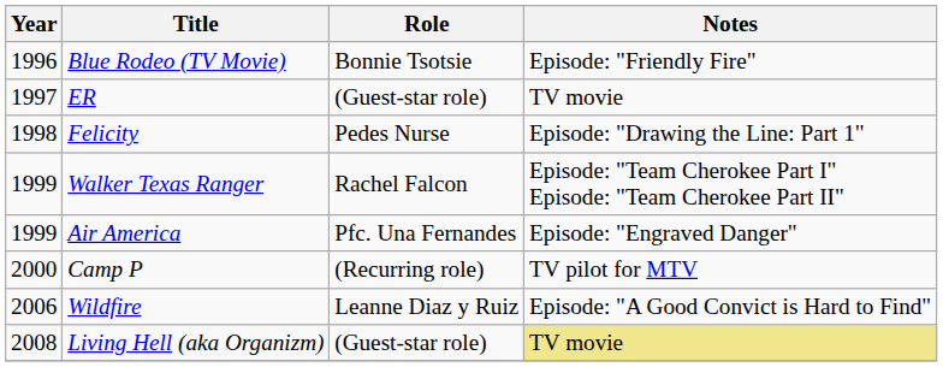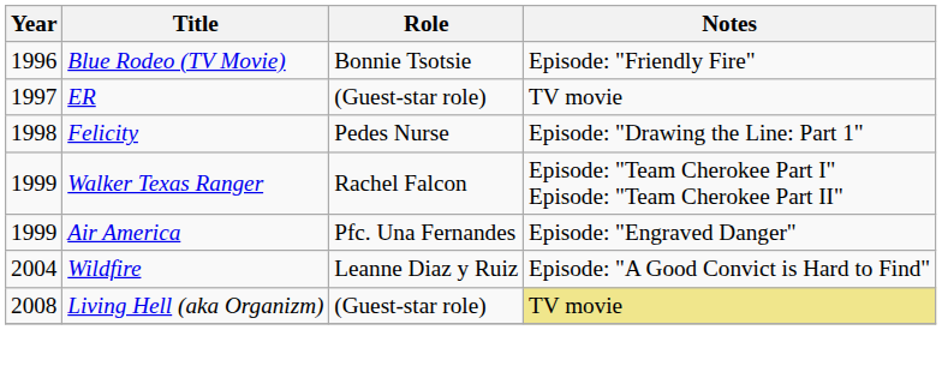- row: 2000 | Camp P | (Recurring role) | TV pilot for MTV
Wildfire | Year: 2006 -> 2004
